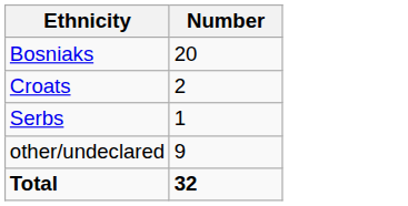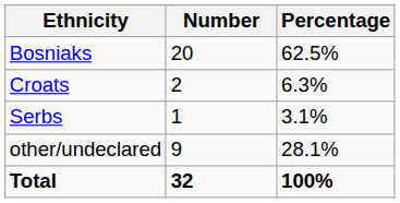+ column: Percentage | 62.5% | 6.3% | 3.1% | 28.1% | 100%
